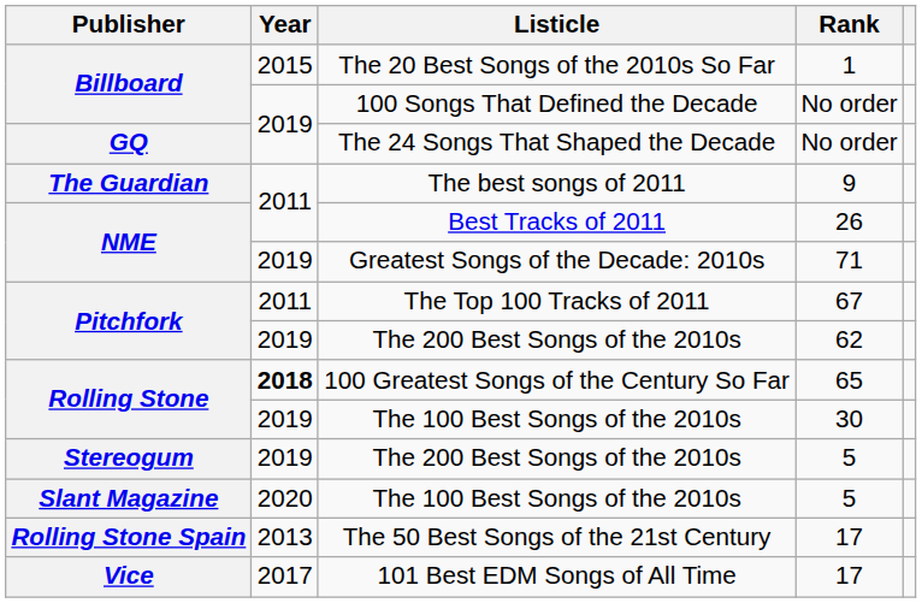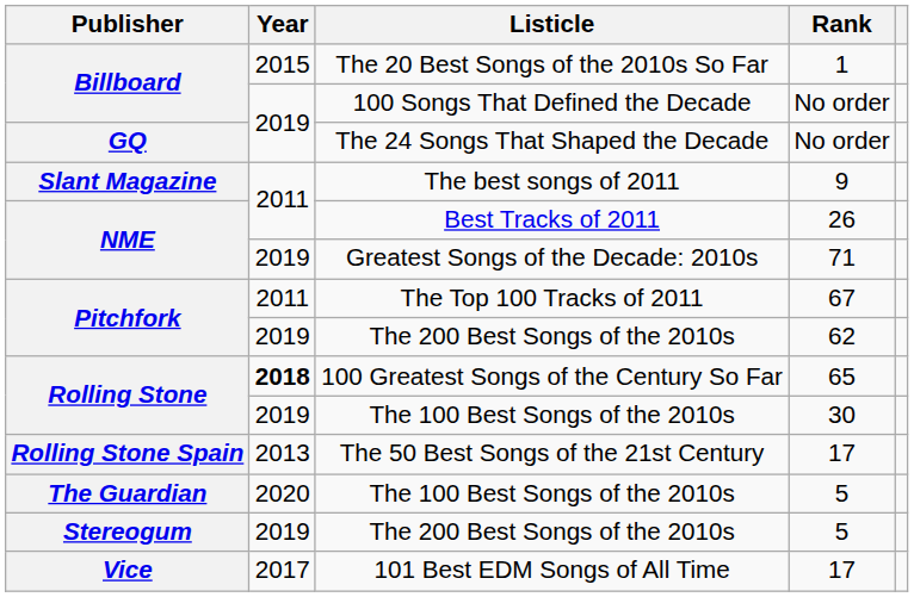The best songs of 2011 | Publisher: The Guardian -> Slant Magazine
rows swapped: The 50 Best Songs of the 21st Century <-> The 200 Best Songs of the 2010s / 5
The 100 Best Songs of the 2010s / 5 | Publisher: Slant Magazine -> The Guardian
